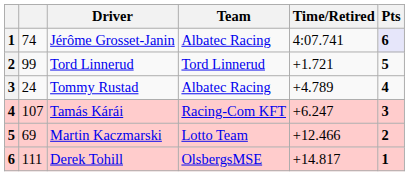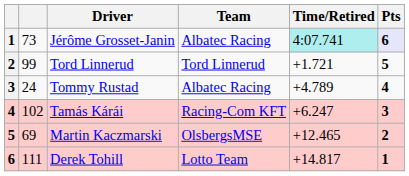Jérôme Grosset-Janin | column 2: 74 -> 73
Jérôme Grosset-Janin | Time/Retired: no background -> paleturquoise background
Tamás Kárái | column 2: 107 -> 102
Martin Kaczmarski | Team: Lotto Team -> OlsbergsMSE
Martin Kaczmarski | Time/Retired: +12.466 -> +12.465
Derek Tohill | Team: OlsbergsMSE -> Lotto Team
